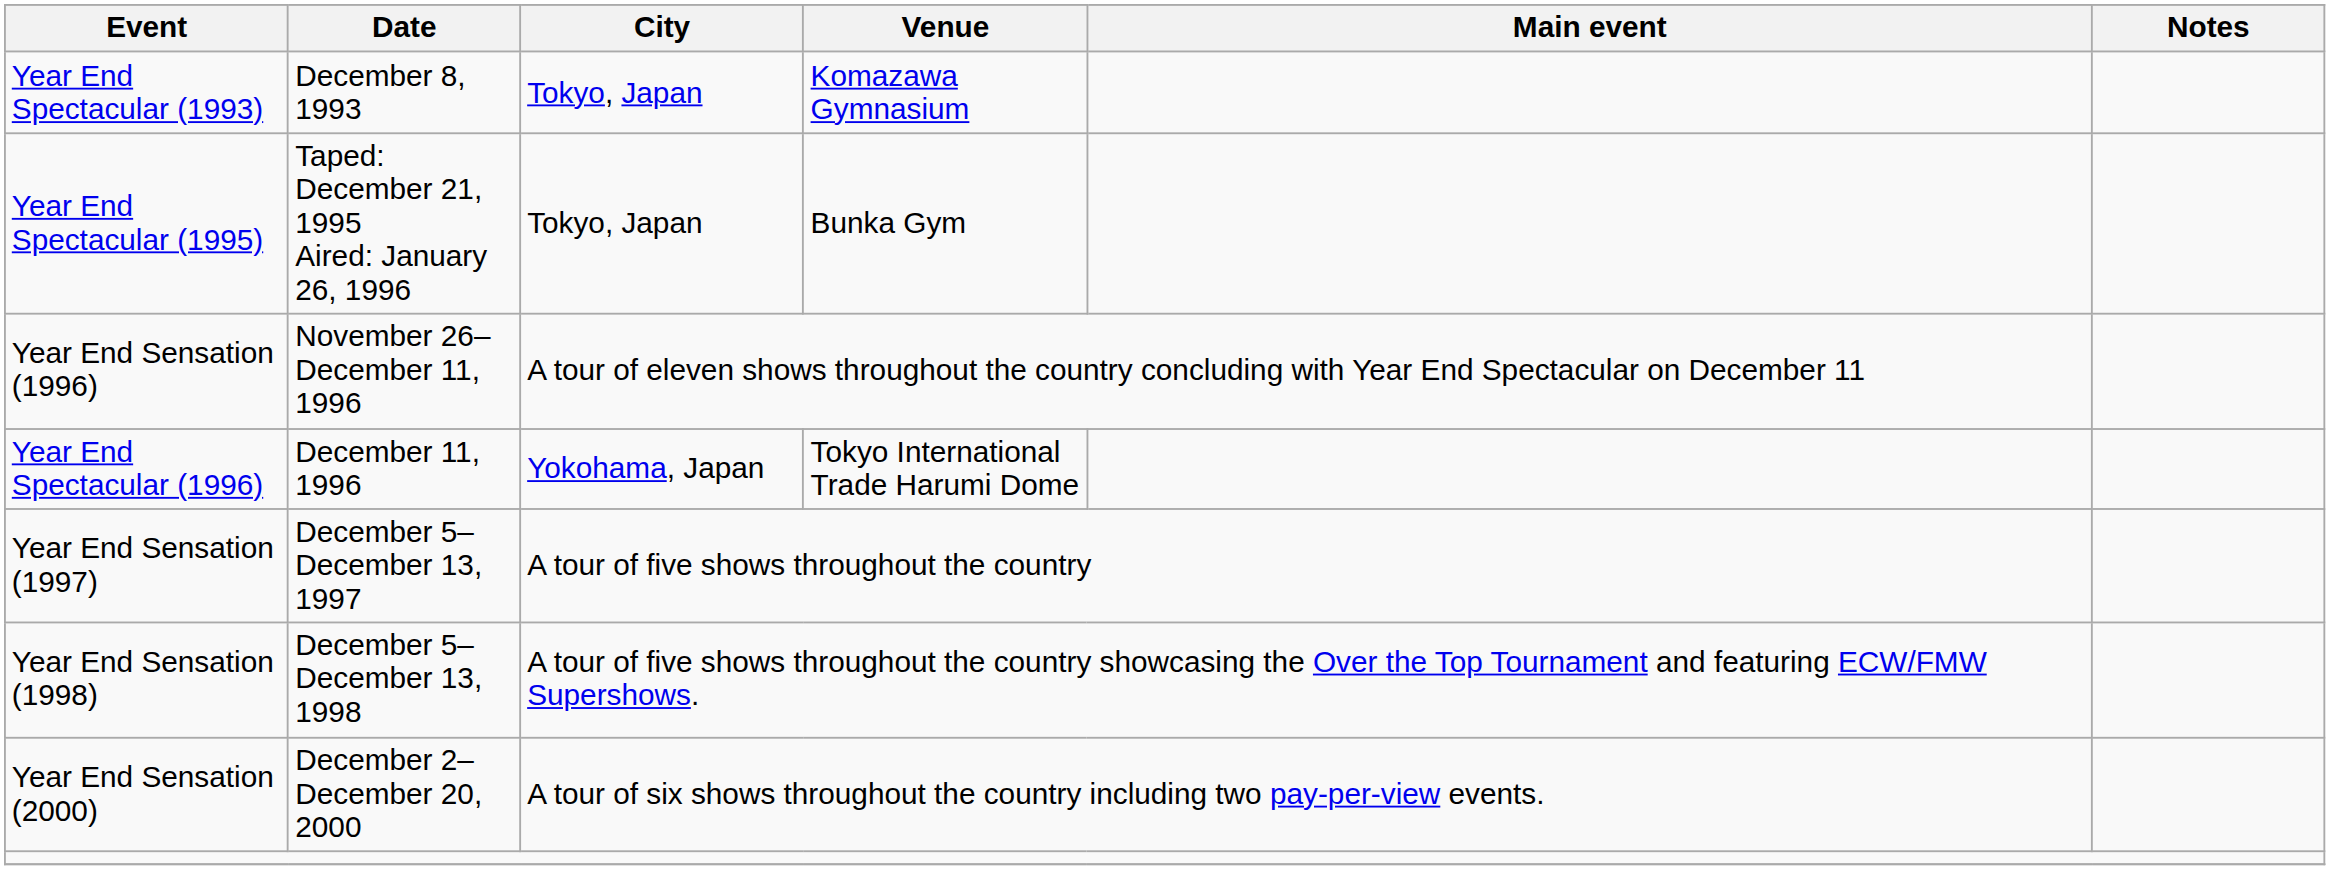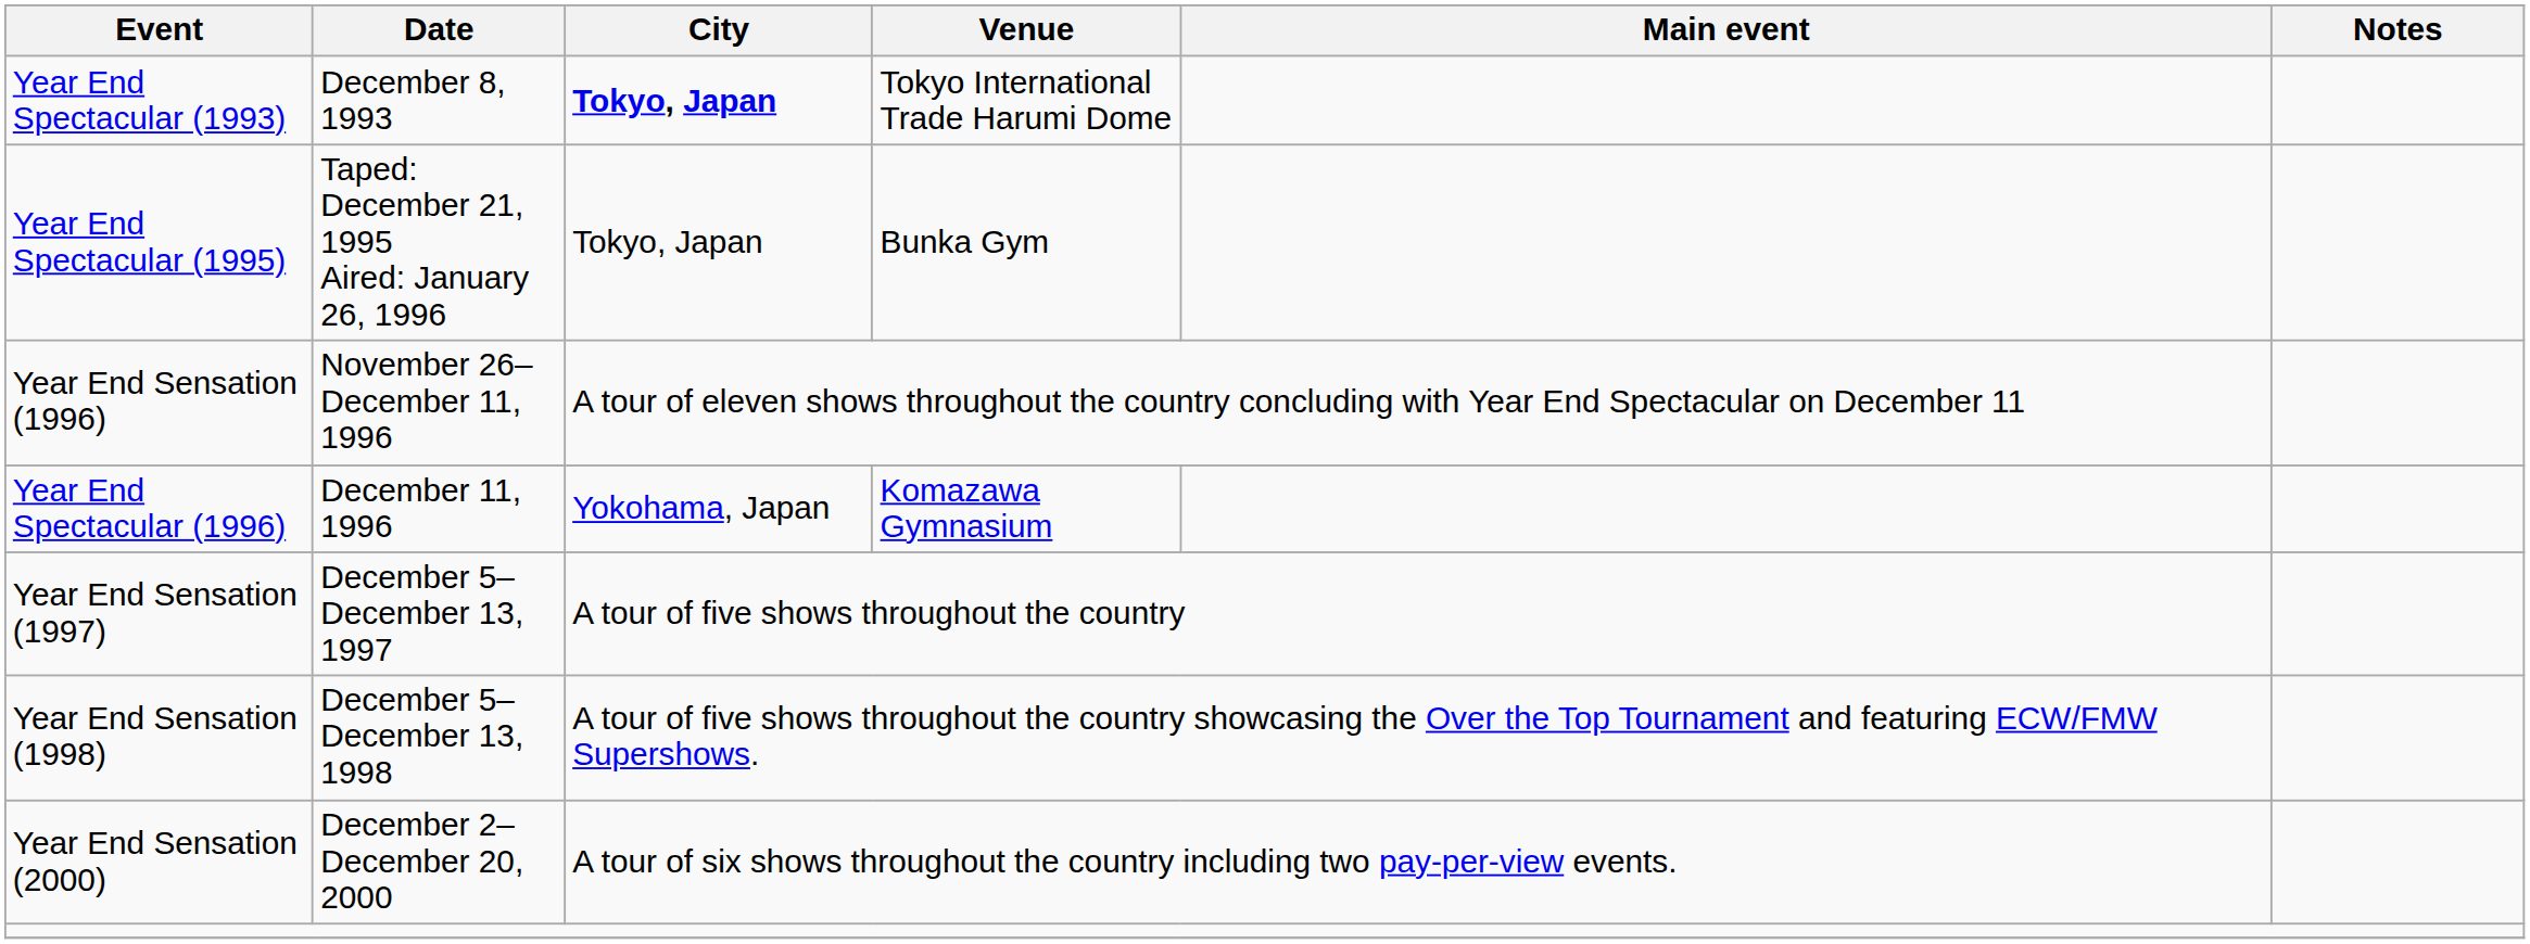Year End Spectacular (1993) | City: normal -> bold
Year End Spectacular (1993) | Venue: Komazawa Gymnasium -> Tokyo International Trade Harumi Dome
Year End Spectacular (1996) | Venue: Tokyo International Trade Harumi Dome -> Komazawa Gymnasium
